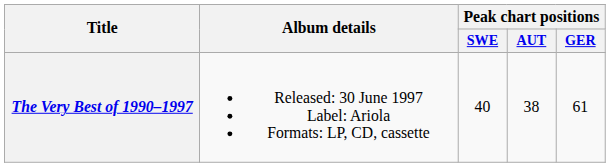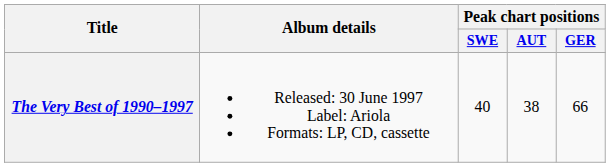The Very Best of 1990–1997 | Peak chart positions / GER: 61 -> 66
